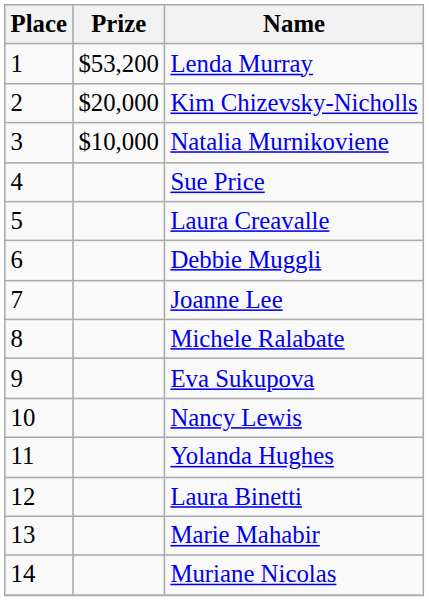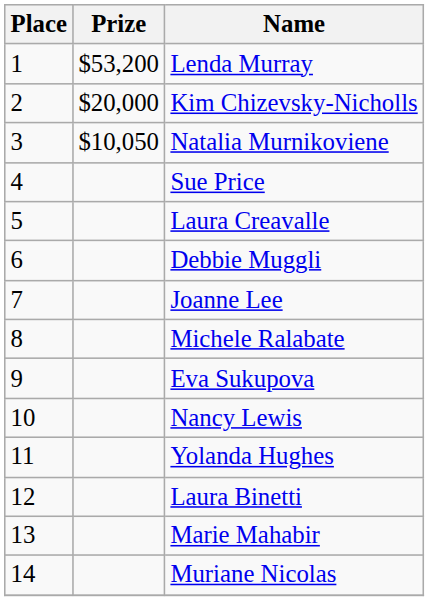Natalia Murnikoviene | Prize: $10,000 -> $10,050
